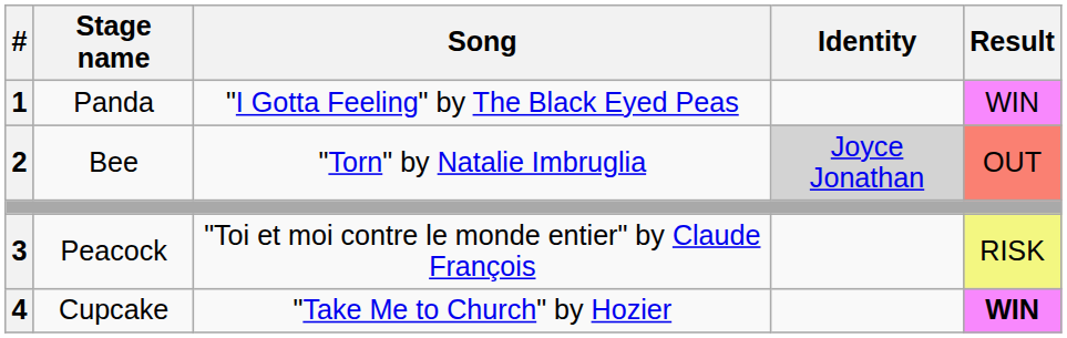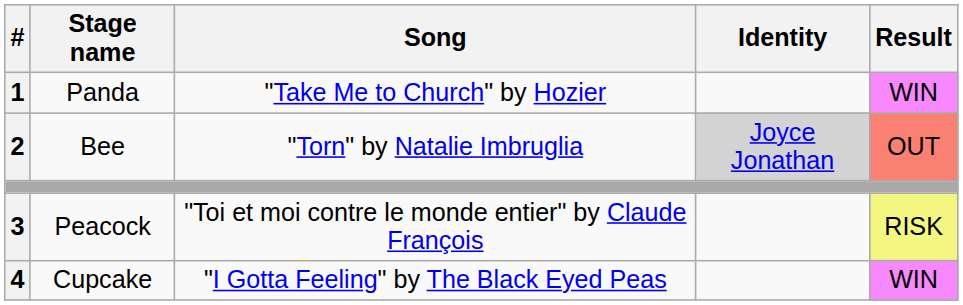Panda | Song: "I Gotta Feeling" by The Black Eyed Peas -> "Take Me to Church" by Hozier
Cupcake | Song: "Take Me to Church" by Hozier -> "I Gotta Feeling" by The Black Eyed Peas
Cupcake | Result: bold -> normal
